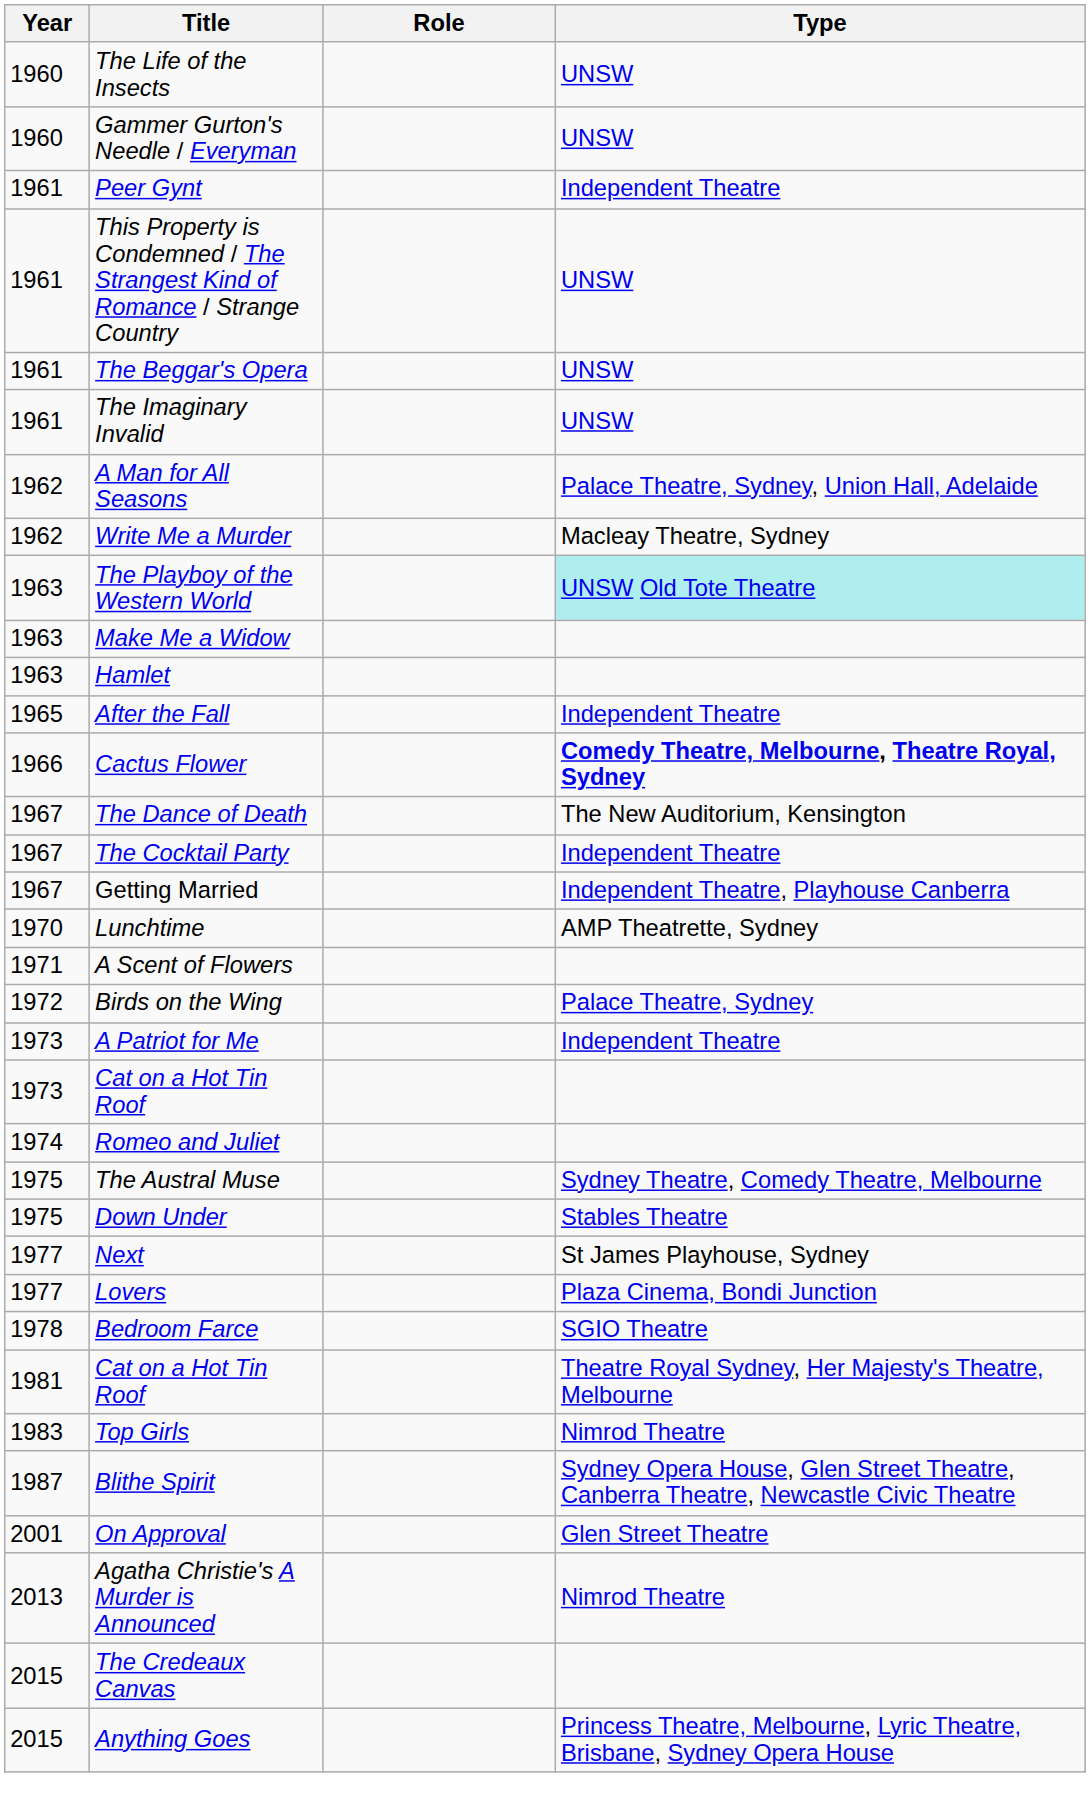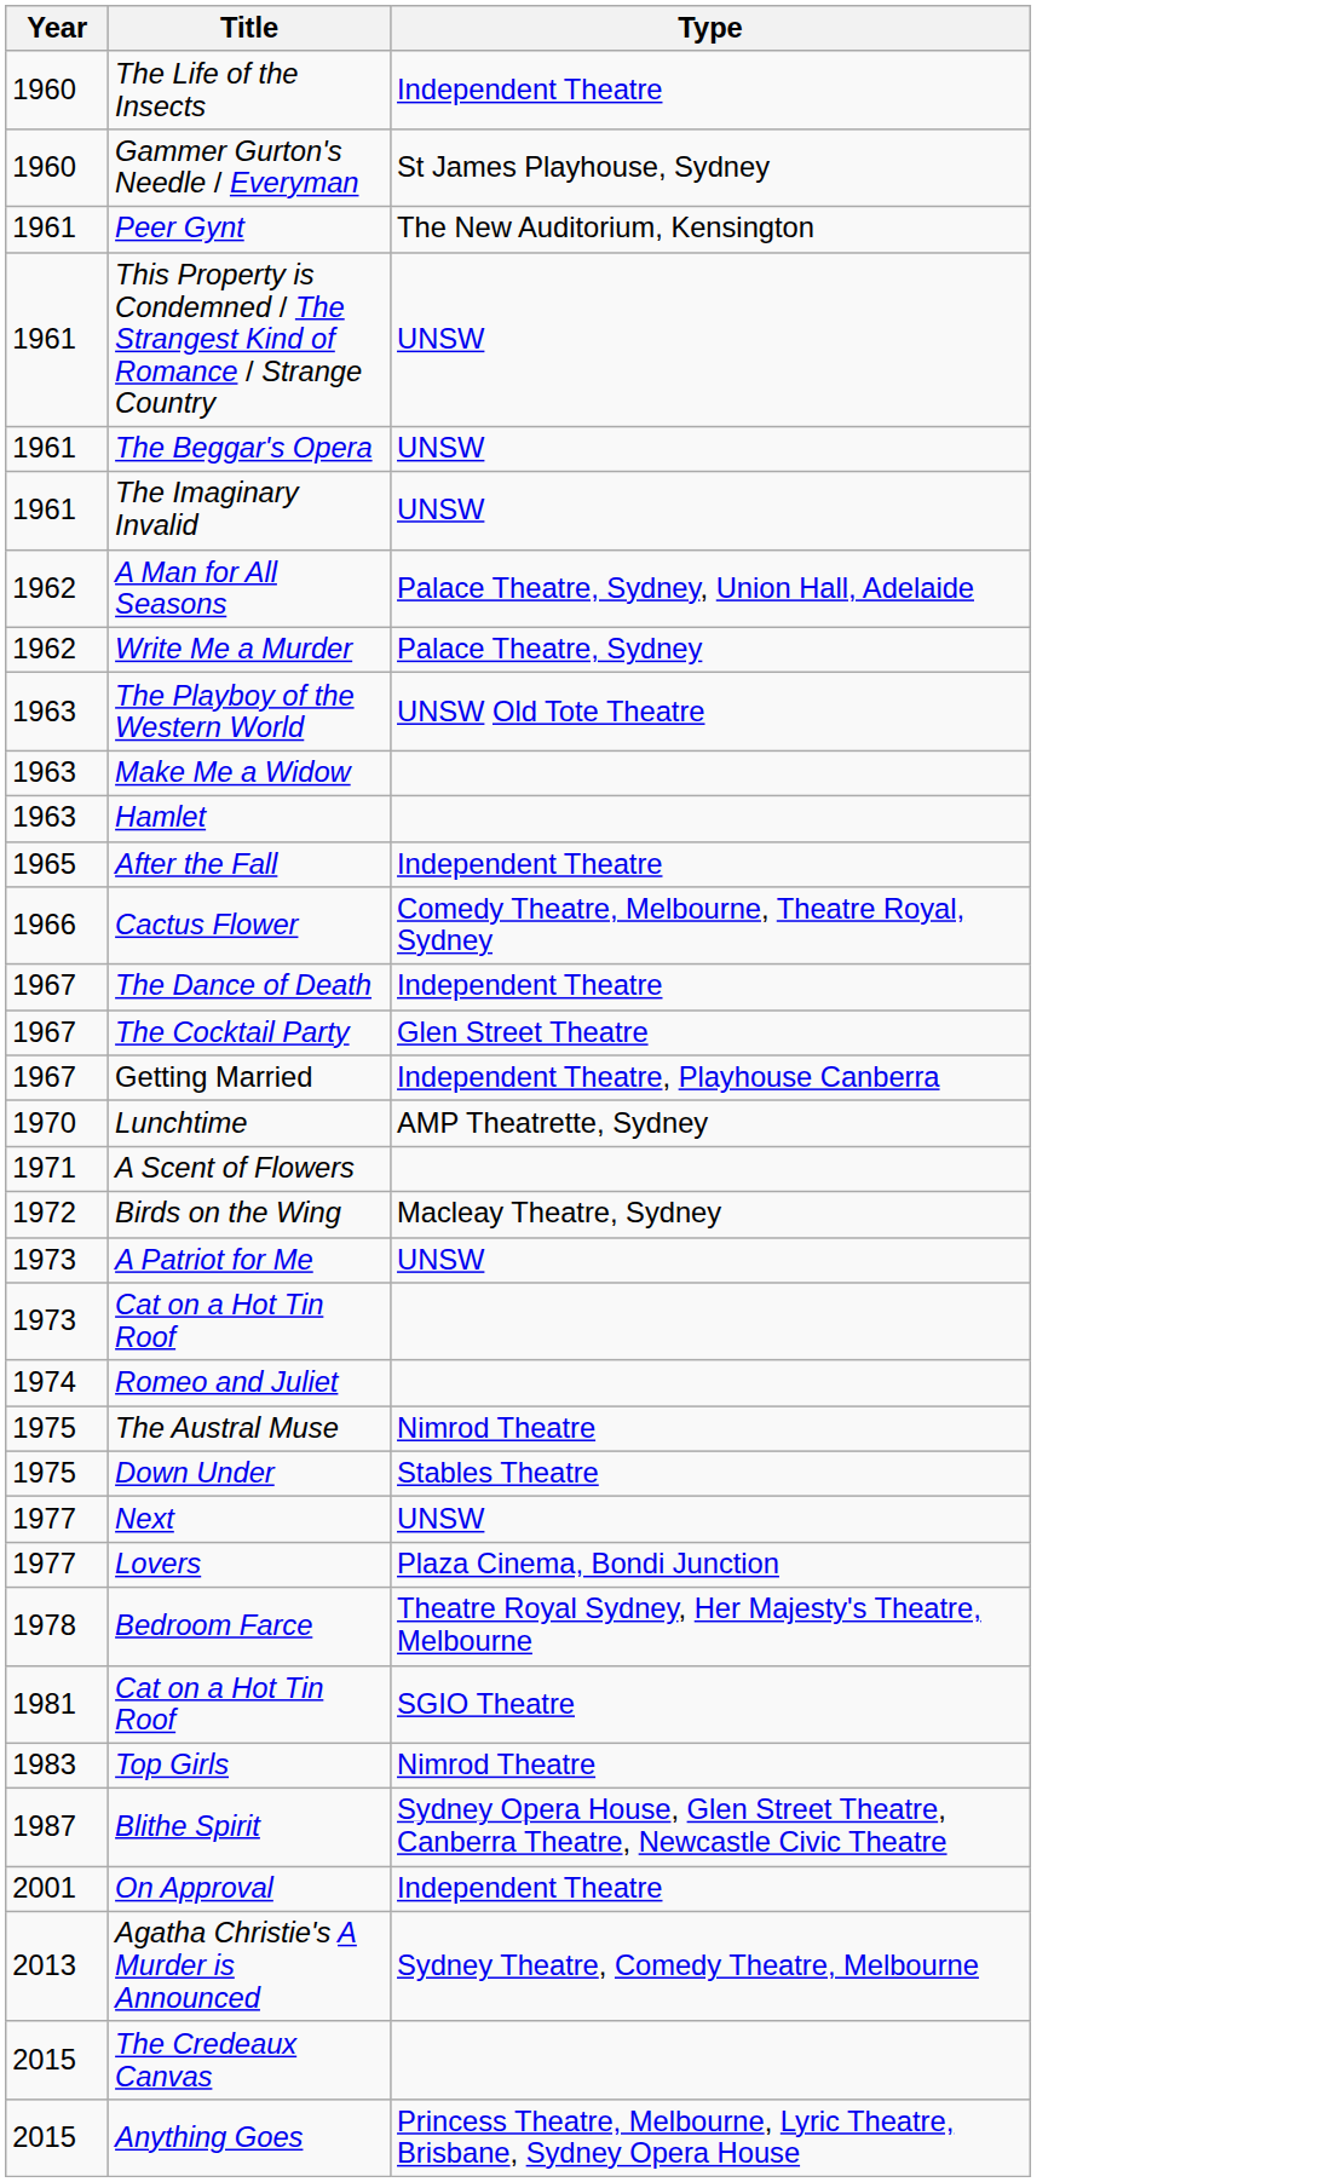- column: Role
The Life of the Insects | Type: UNSW -> Independent Theatre
Gammer Gurton's Needle / Everyman | Type: UNSW -> St James Playhouse, Sydney
Peer Gynt | Type: Independent Theatre -> The New Auditorium, Kensington
Write Me a Murder | Type: Macleay Theatre, Sydney -> Palace Theatre, Sydney
The Playboy of the Western World | Type: paleturquoise background -> no background
Cactus Flower | Type: bold -> normal
The Dance of Death | Type: The New Auditorium, Kensington -> Independent Theatre
The Cocktail Party | Type: Independent Theatre -> Glen Street Theatre
Birds on the Wing | Type: Palace Theatre, Sydney -> Macleay Theatre, Sydney
A Patriot for Me | Type: Independent Theatre -> UNSW
The Austral Muse | Type: Sydney Theatre, Comedy Theatre, Melbourne -> Nimrod Theatre
Next | Type: St James Playhouse, Sydney -> UNSW
Bedroom Farce | Type: SGIO Theatre -> Theatre Royal Sydney, Her Majesty's Theatre, Melbourne
1981 / Cat on a Hot Tin Roof | Type: Theatre Royal Sydney, Her Majesty's Theatre, Melbourne -> SGIO Theatre
On Approval | Type: Glen Street Theatre -> Independent Theatre
Agatha Christie's A Murder is Announced | Type: Nimrod Theatre -> Sydney Theatre, Comedy Theatre, Melbourne
